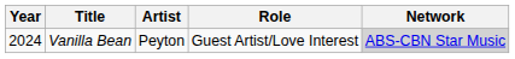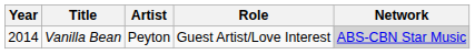Vanilla Bean | Year: 2024 -> 2014
